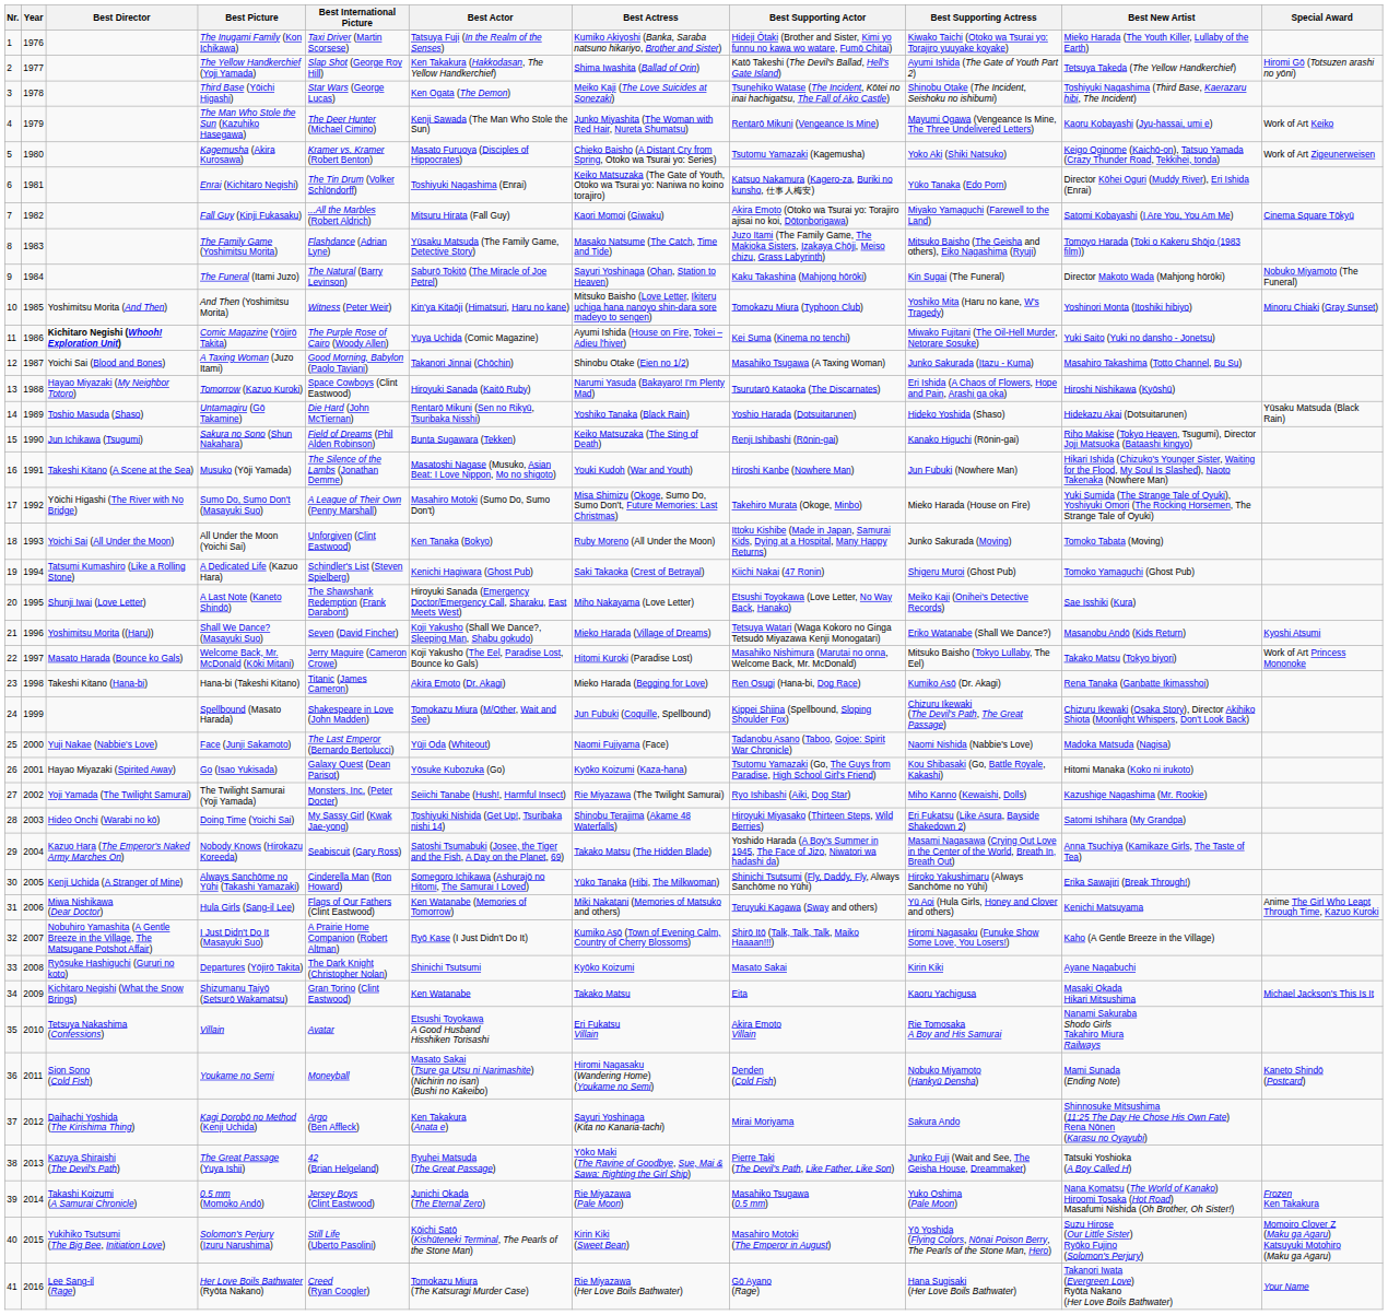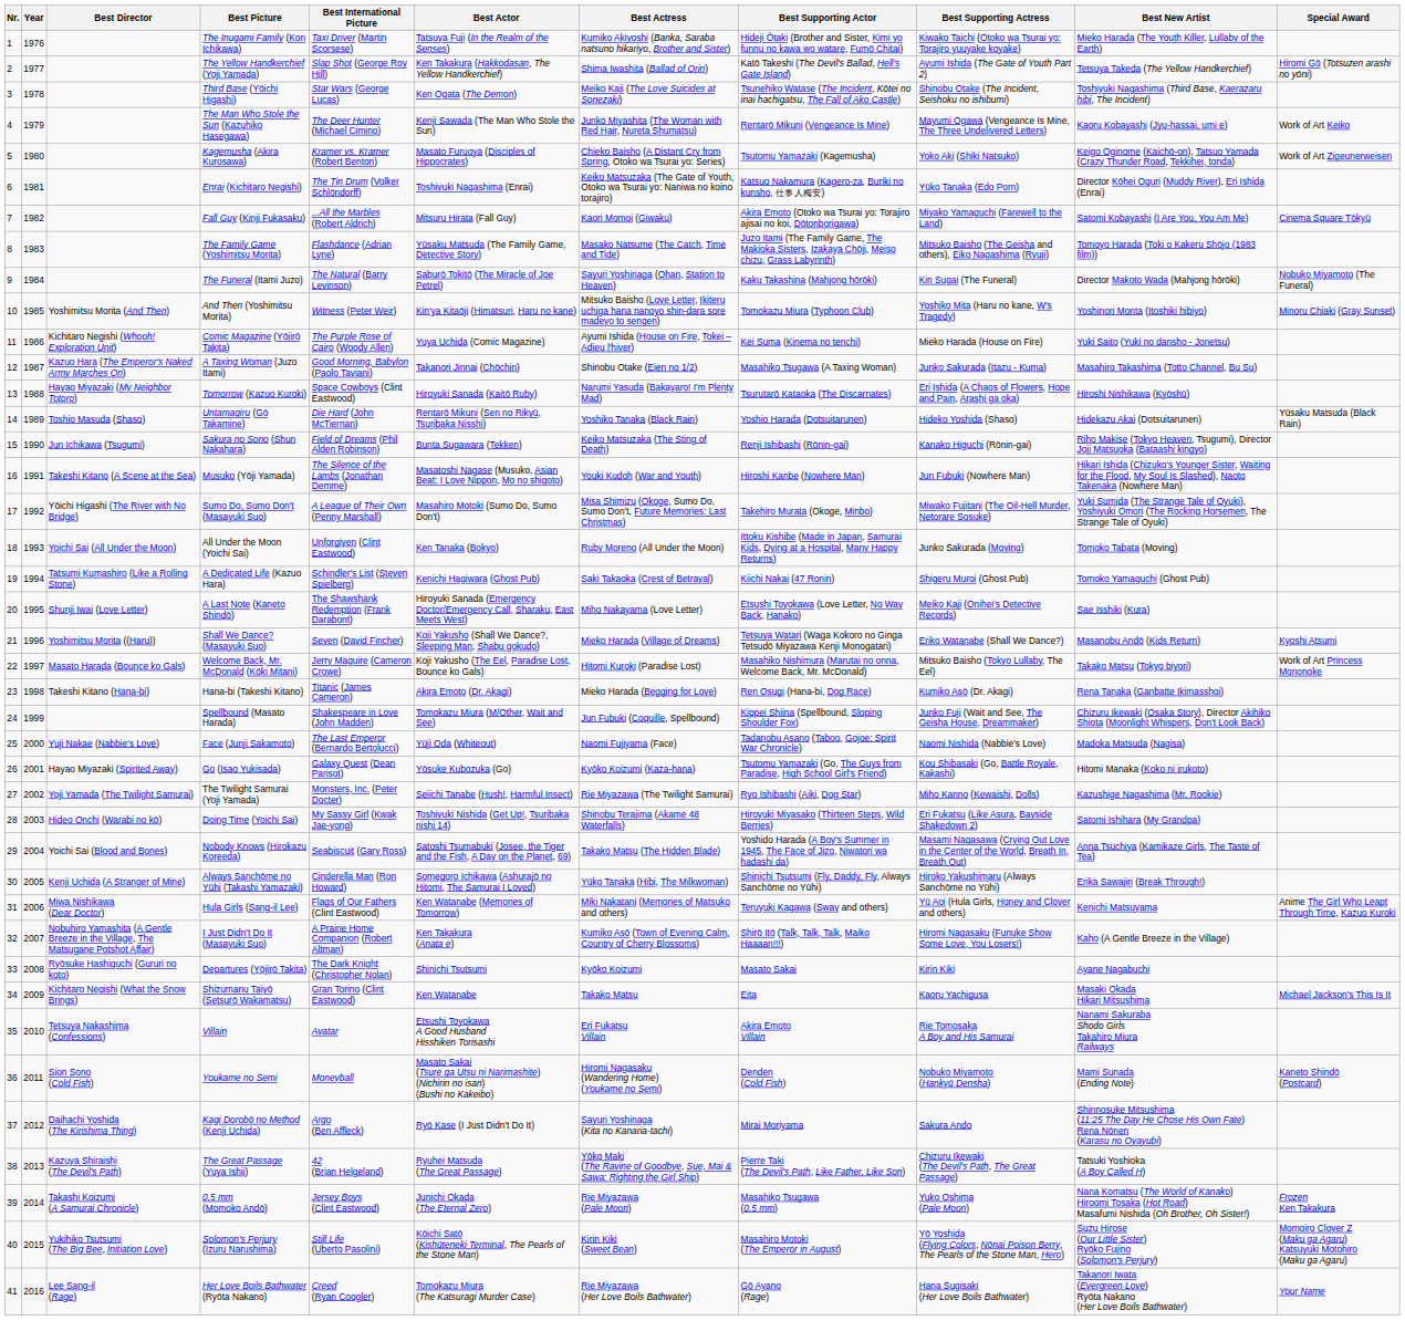Comic Magazine (Yōjirō Takita) | Best Director: bold -> normal
Comic Magazine (Yōjirō Takita) | Best Supporting Actress: Miwako Fujitani (The Oil-Hell Murder, Netorare Sosuke) -> Mieko Harada (House on Fire)
A Taxing Woman (Juzo Itami) | Best Director: Yoichi Sai (Blood and Bones) -> Kazuo Hara (The Emperor's Naked Army Marches On)
Sumo Do, Sumo Don't (Masayuki Suo) | Best Supporting Actress: Mieko Harada (House on Fire) -> Miwako Fujitani (The Oil-Hell Murder, Netorare Sosuke)
Spellbound (Masato Harada) | Best Supporting Actress: Chizuru Ikewaki (The Devil's Path, The Great Passage) -> Junko Fuji (Wait and See, The Geisha House, Dreammaker)
Nobody Knows (Hirokazu Koreeda) | Best Director: Kazuo Hara (The Emperor's Naked Army Marches On) -> Yoichi Sai (Blood and Bones)
I Just Didn't Do It (Masayuki Suo) | Best Actor: Ryō Kase (I Just Didn't Do It) -> Ken Takakura (Anata e)
Kagi Dorobō no Method (Kenji Uchida) | Best Actor: Ken Takakura (Anata e) -> Ryō Kase (I Just Didn't Do It)
The Great Passage (Yuya Ishii) | Best Supporting Actress: Junko Fuji (Wait and See, The Geisha House, Dreammaker) -> Chizuru Ikewaki (The Devil's Path, The Great Passage)
